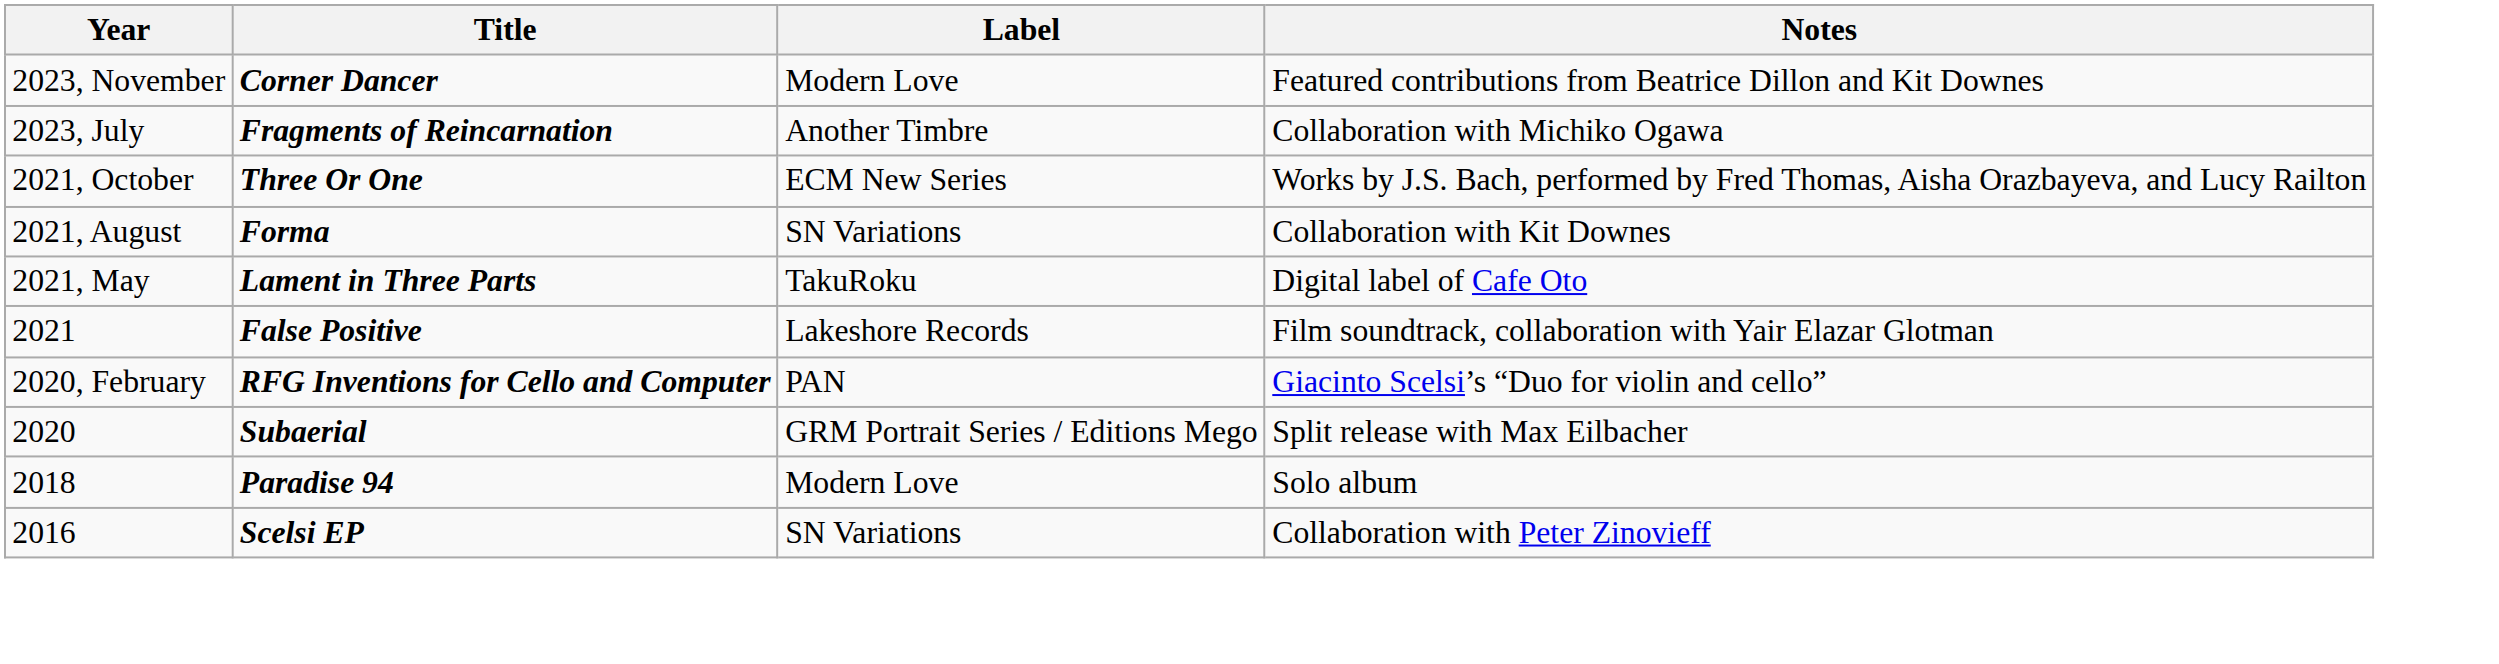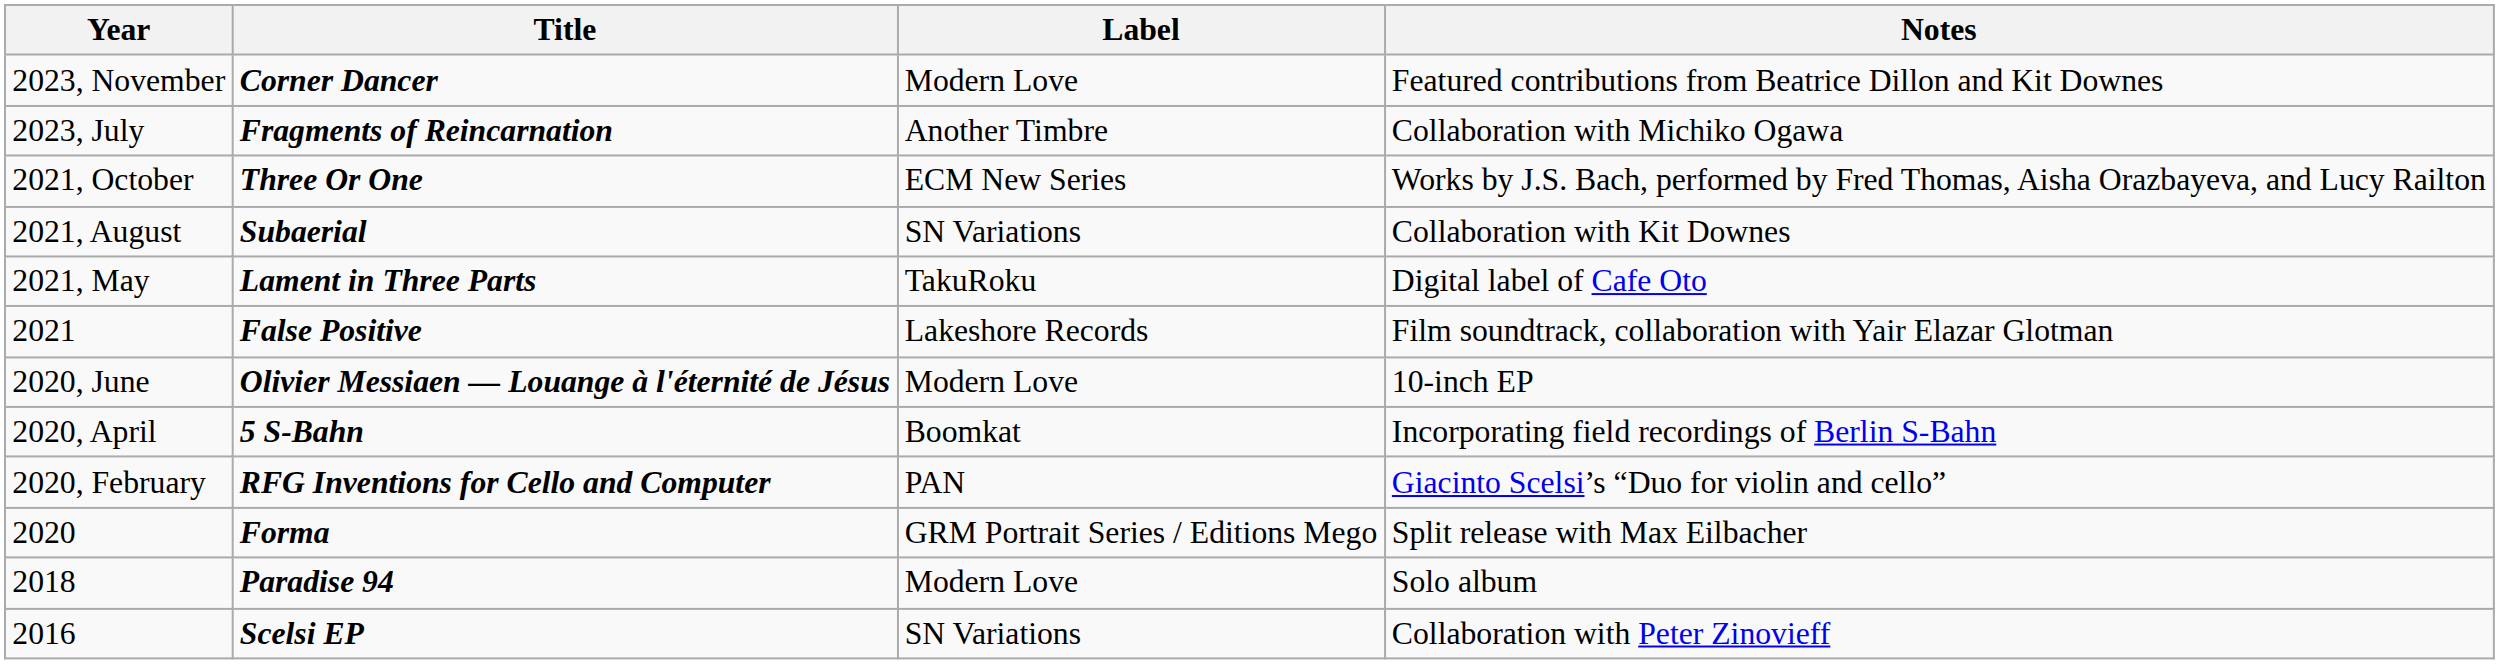2021, August | Title: Forma -> Subaerial
+ row: 2020, June | Olivier Messiaen — Louange à l'éternité de Jésus | Modern Love | 10-inch EP
+ row: 2020, April | 5 S-Bahn | Boomkat | Incorporating field recordings of Berlin S-Bahn
2020 | Title: Subaerial -> Forma
